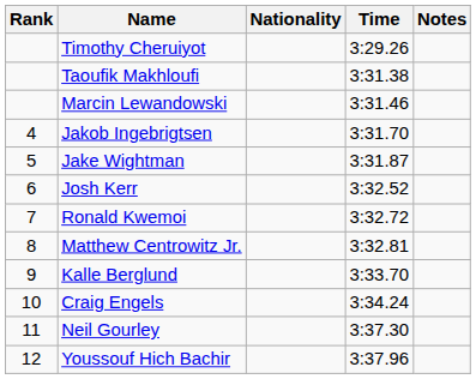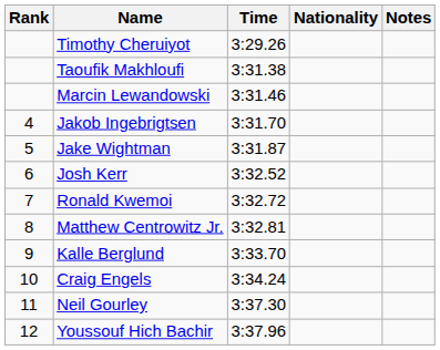columns swapped: Nationality <-> Time
